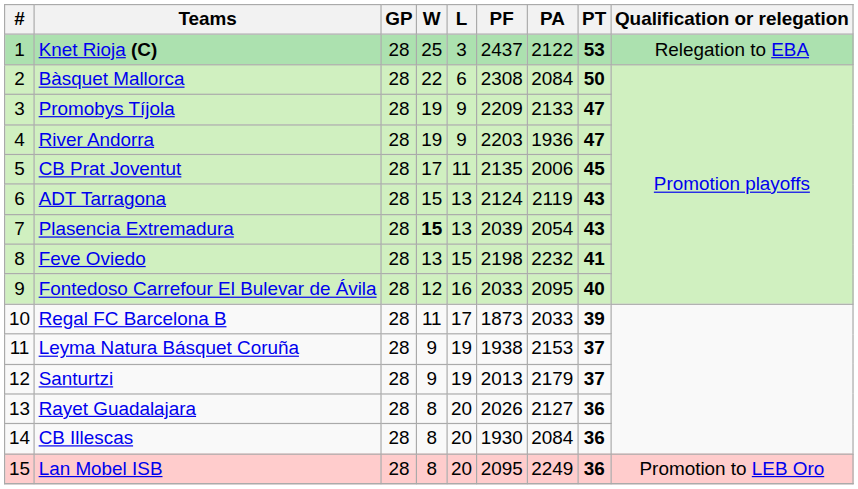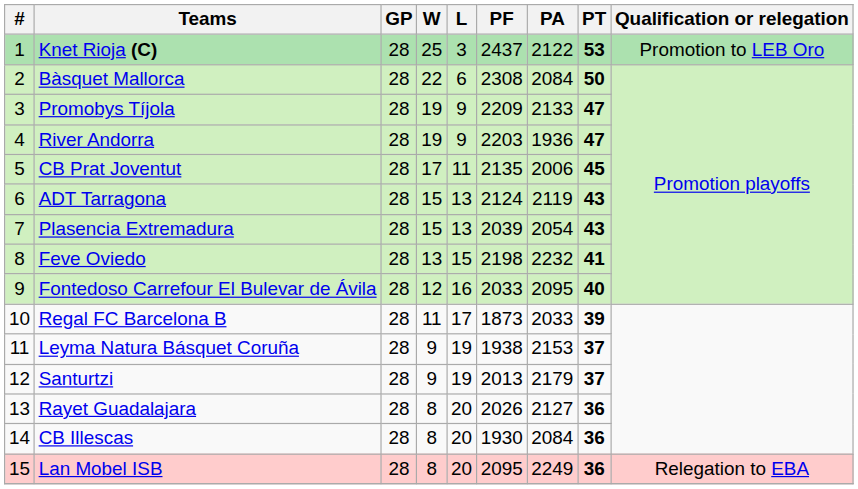Knet Rioja (C) | Qualification or relegation: Relegation to EBA -> Promotion to LEB Oro
Plasencia Extremadura | W: bold -> normal
Lan Mobel ISB | Qualification or relegation: Promotion to LEB Oro -> Relegation to EBA
